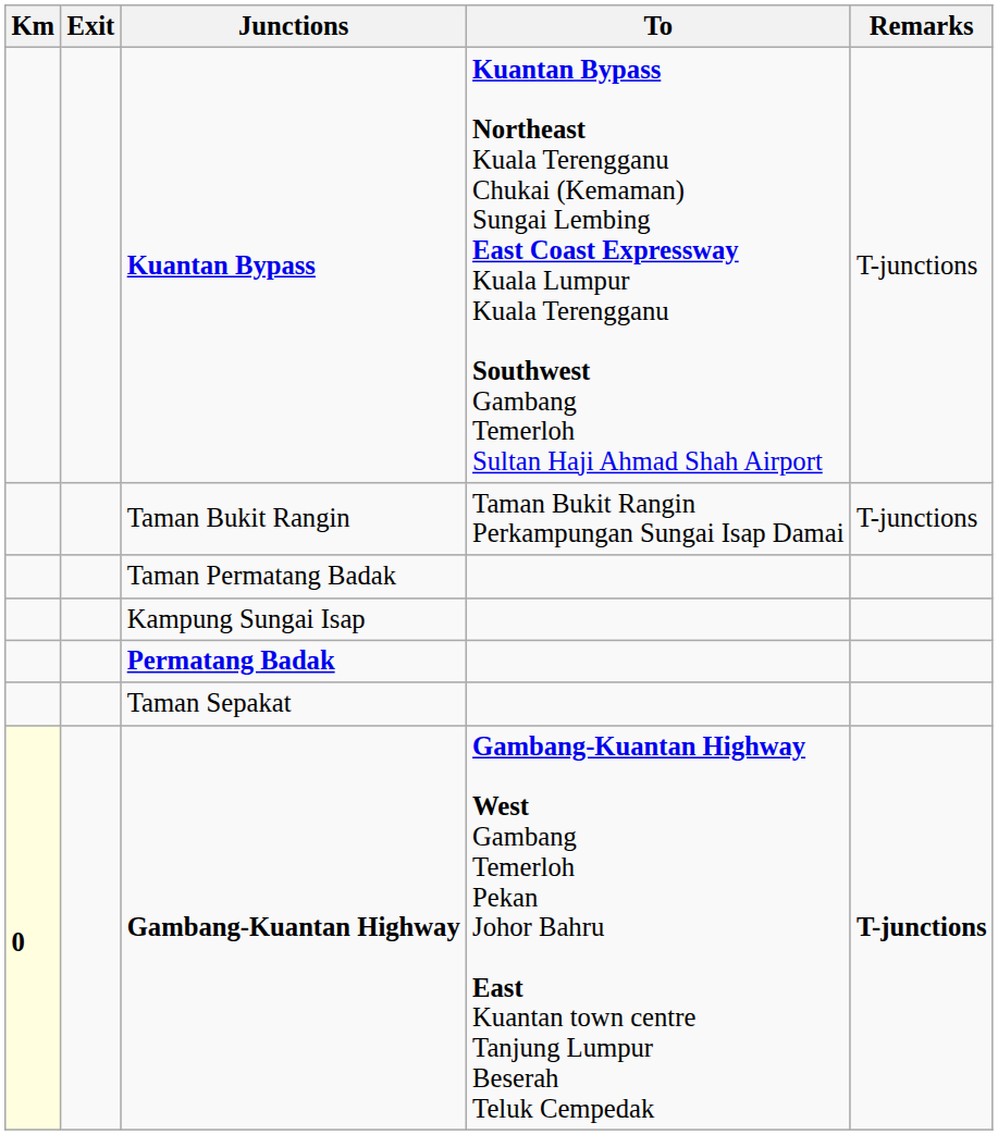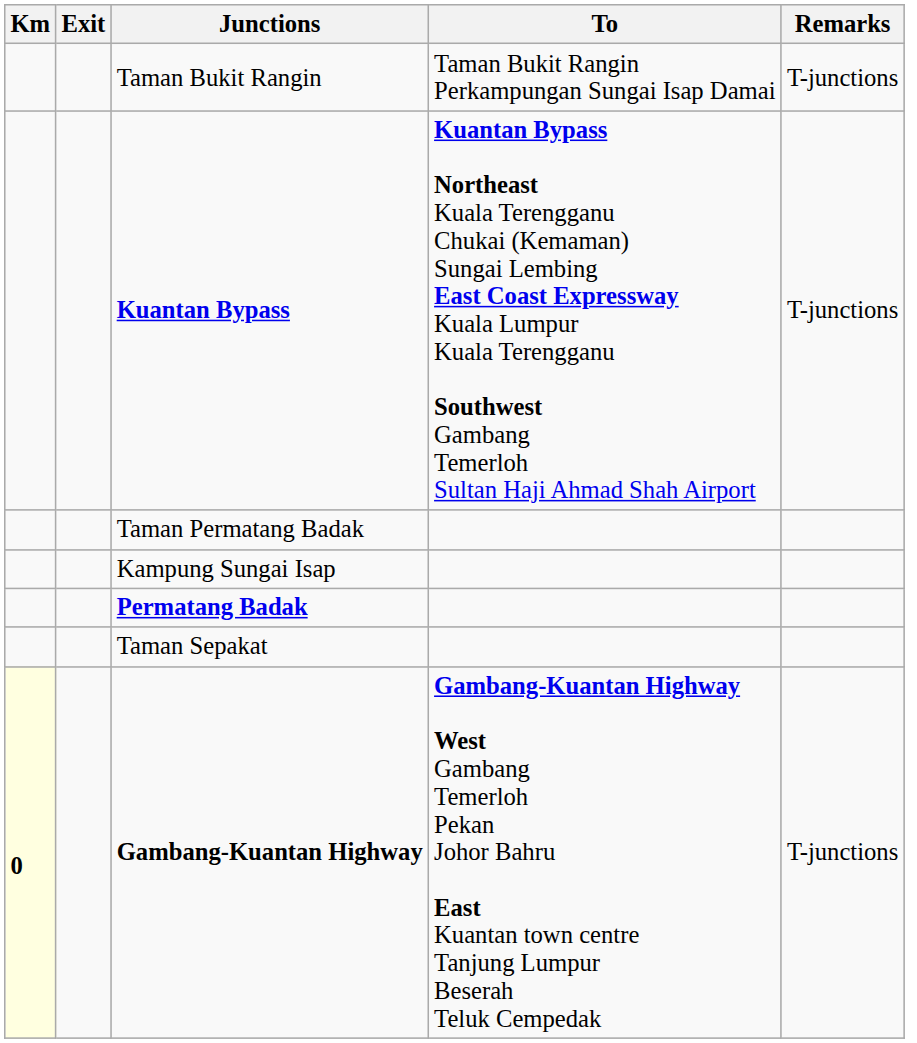rows swapped: Kuantan Bypass <-> Taman Bukit Rangin
Gambang-Kuantan Highway | Remarks: bold -> normal
